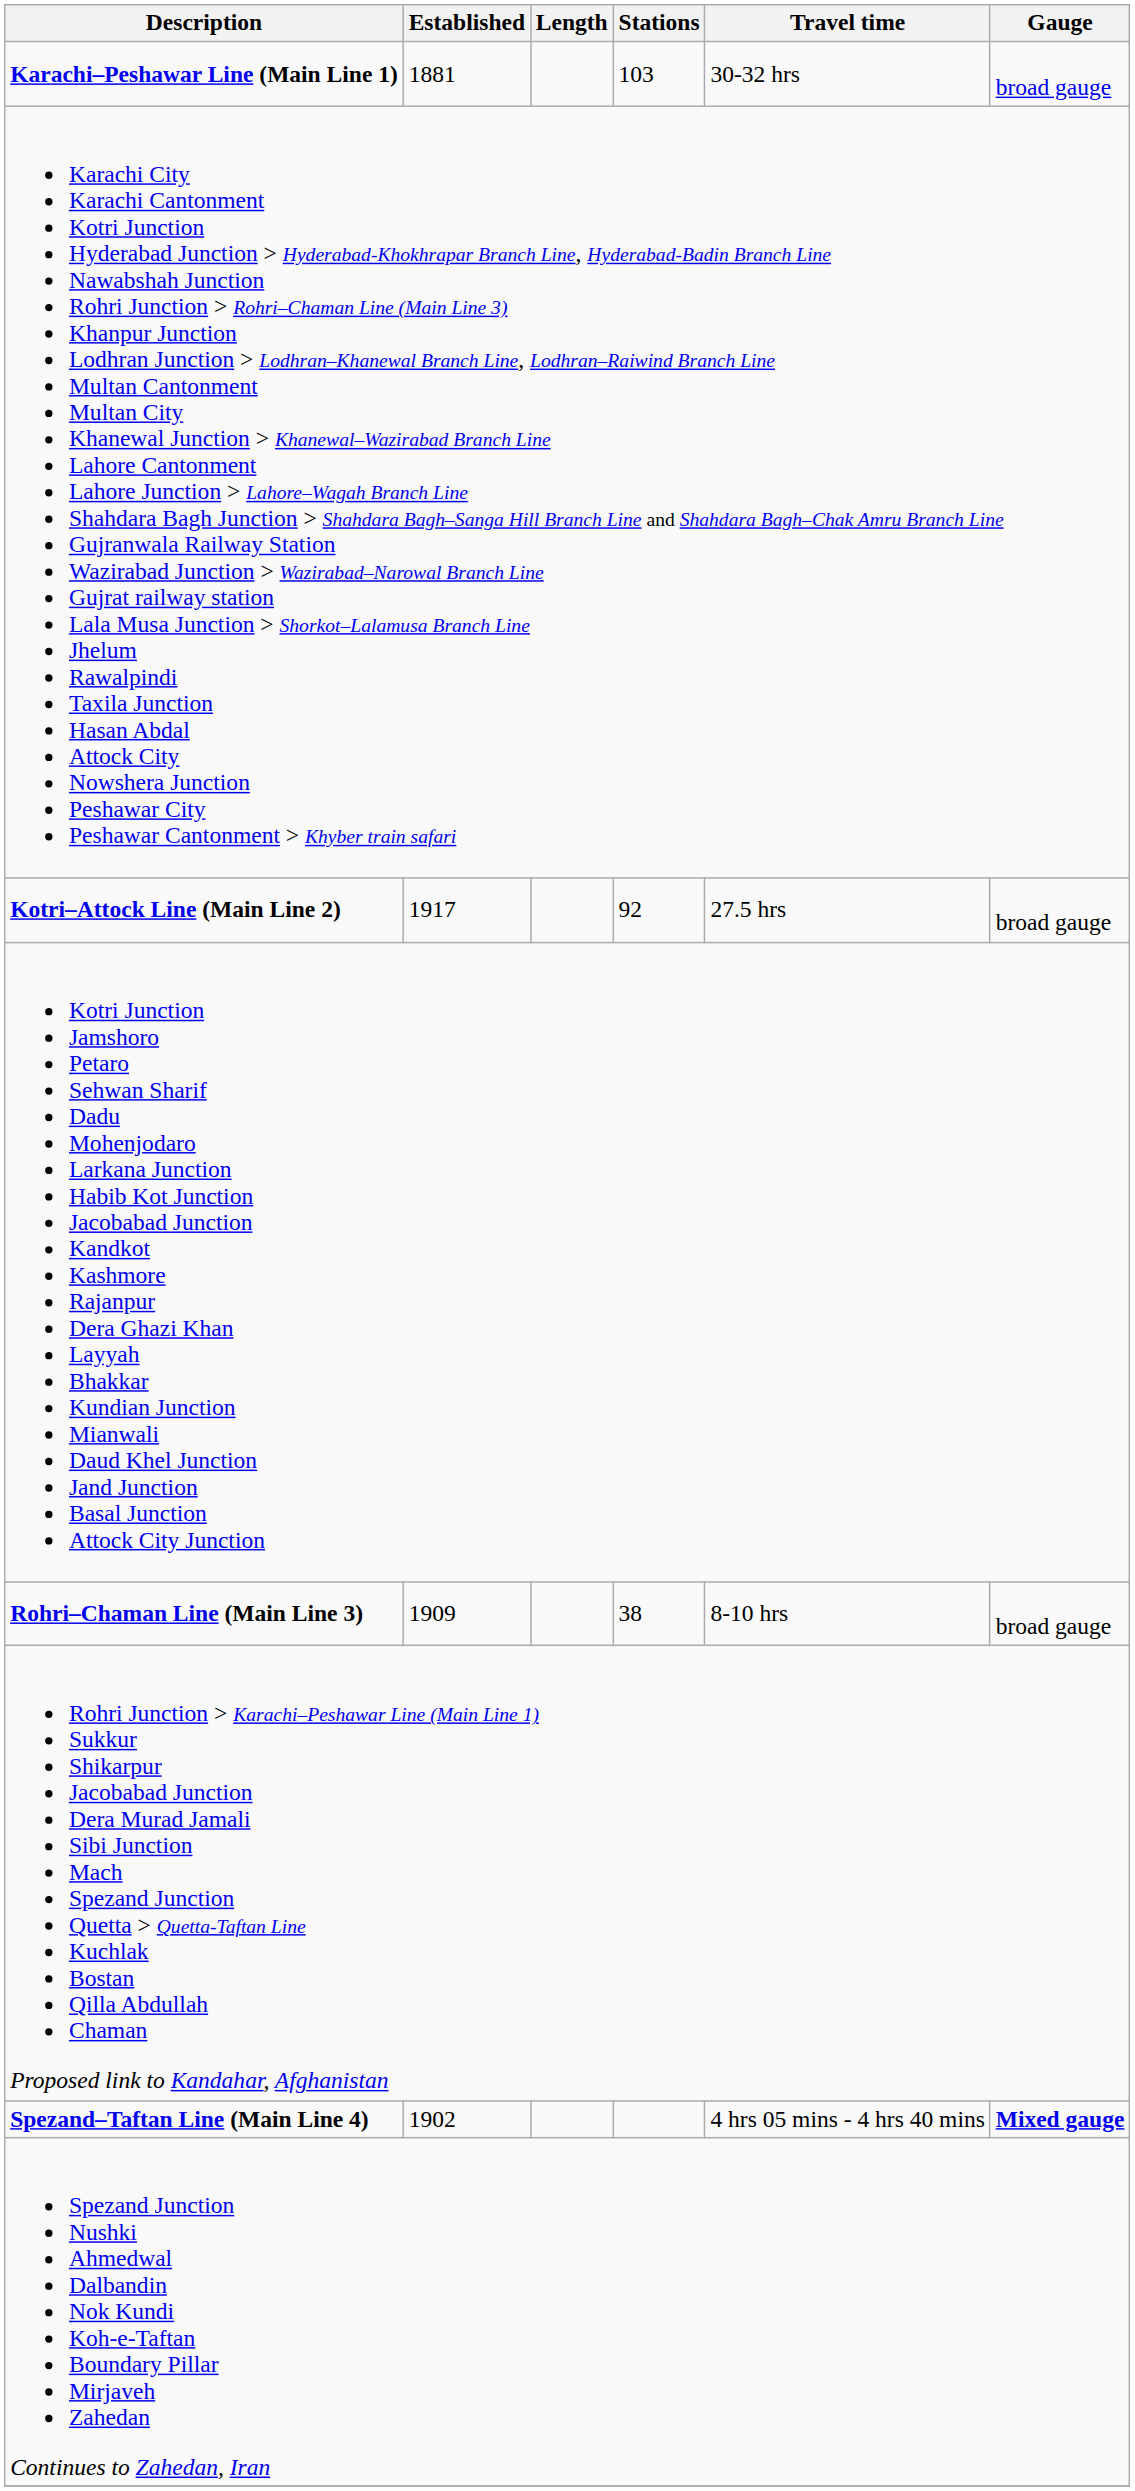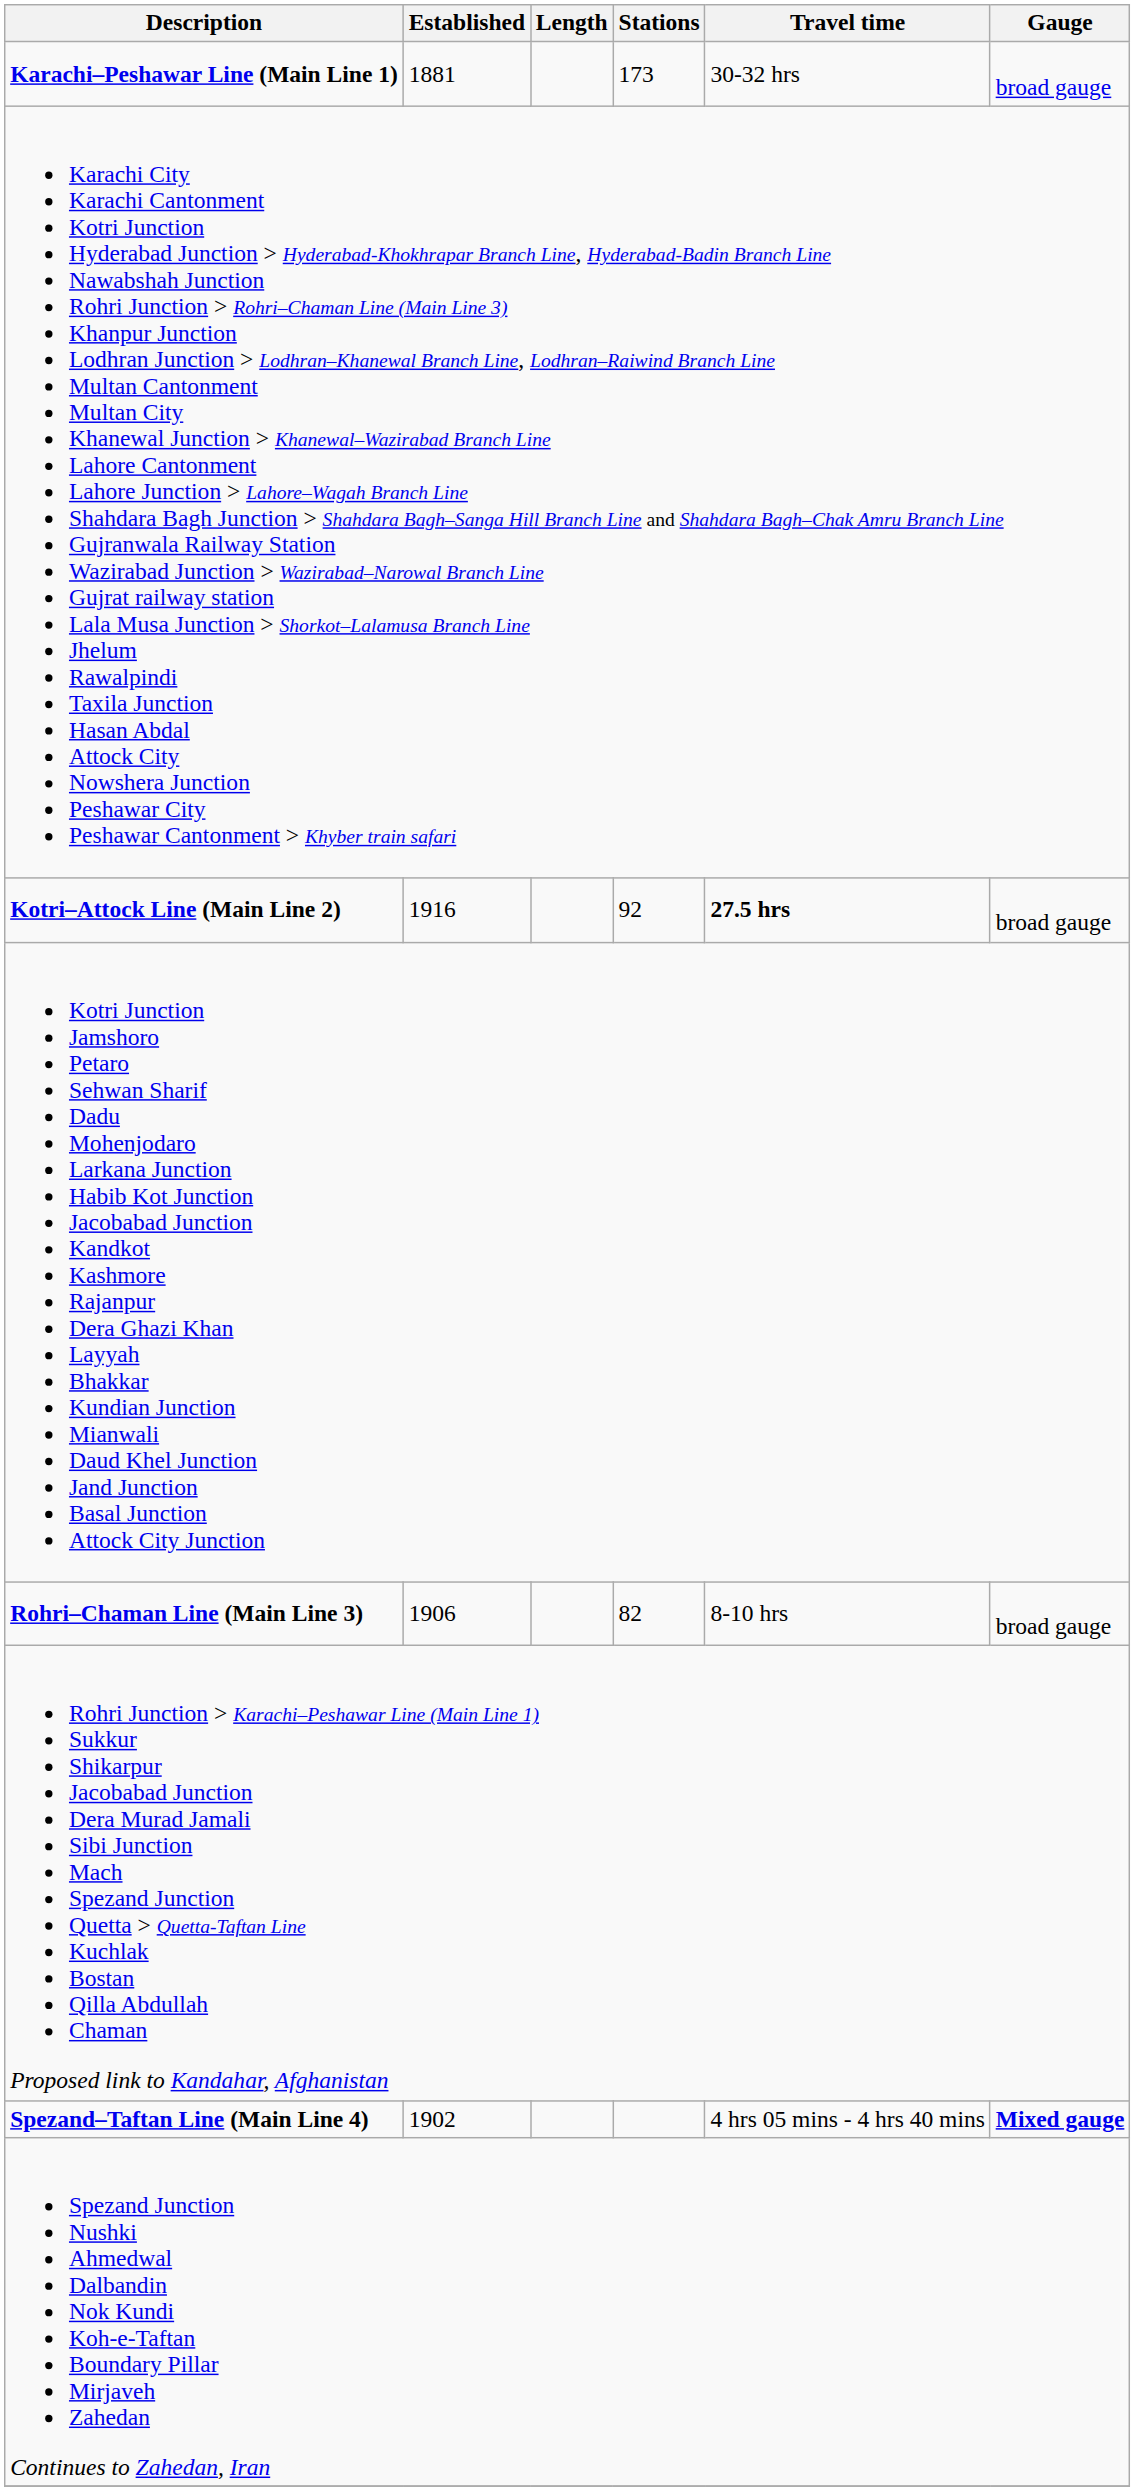Karachi–Peshawar Line (Main Line 1) | Stations: 103 -> 173
Kotri–Attock Line (Main Line 2) | Established: 1917 -> 1916
Kotri–Attock Line (Main Line 2) | Travel time: normal -> bold
Rohri–Chaman Line (Main Line 3) | Established: 1909 -> 1906
Rohri–Chaman Line (Main Line 3) | Stations: 38 -> 82
